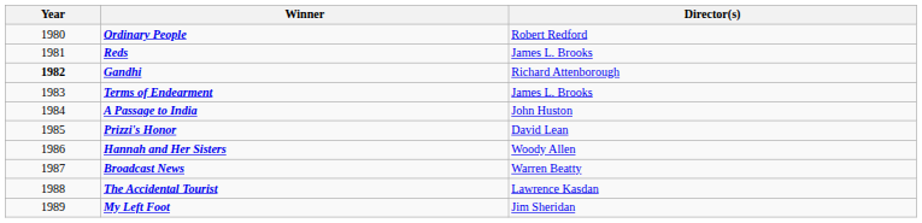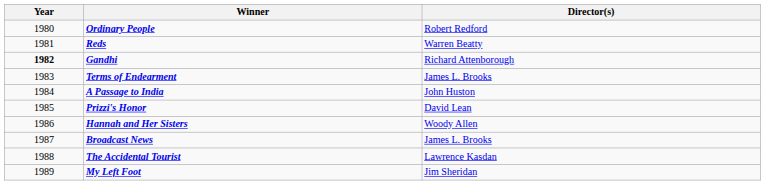Reds | Director(s): James L. Brooks -> Warren Beatty
Broadcast News | Director(s): Warren Beatty -> James L. Brooks
